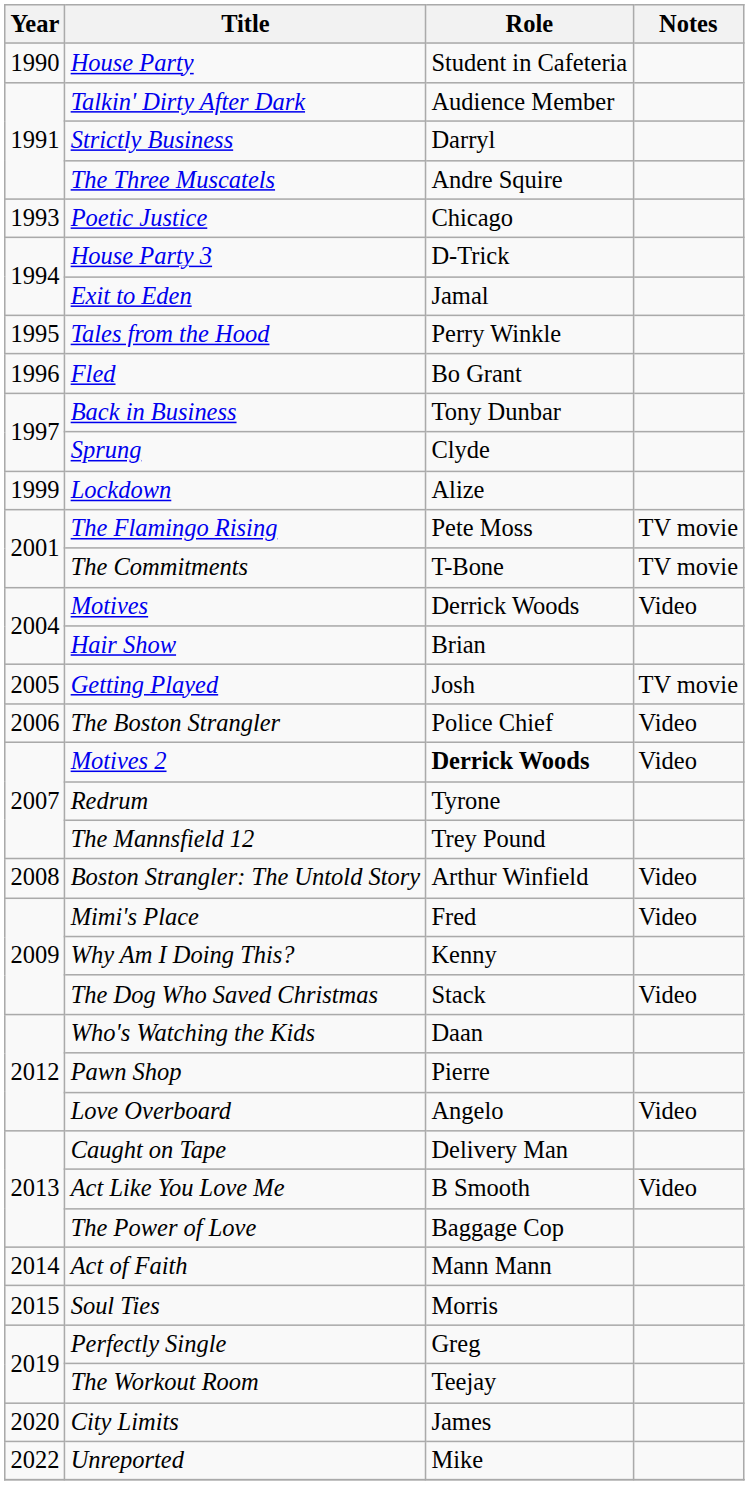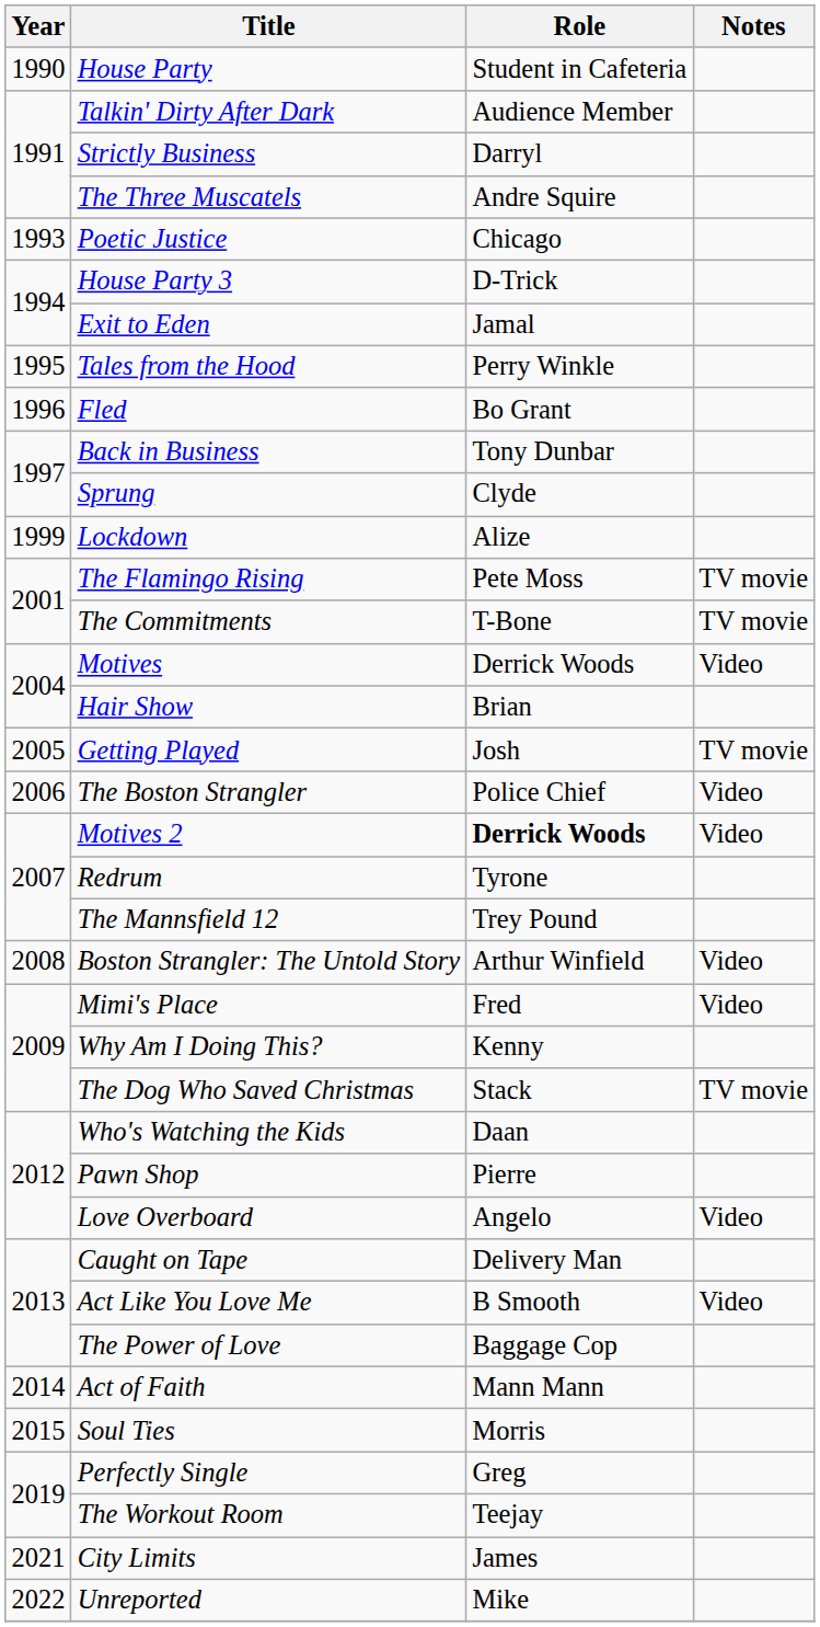The Dog Who Saved Christmas | Notes: Video -> TV movie
City Limits | Year: 2020 -> 2021
